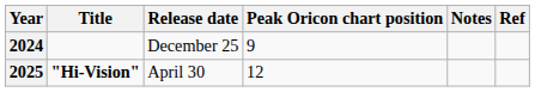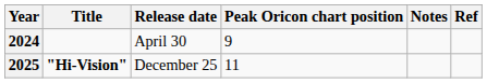2024 | Release date: December 25 -> April 30
2025 | Release date: April 30 -> December 25
2025 | Peak Oricon chart position: 12 -> 11
